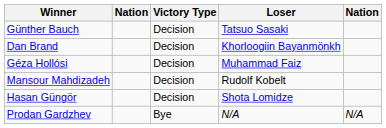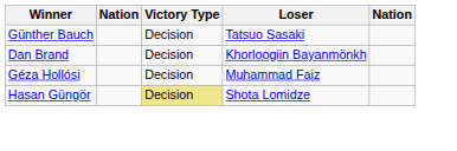- row: Mansour Mahdizadeh | Decision | Rudolf Kobelt
Hasan Güngör | Victory Type: no background -> khaki background
- row: Prodan Gardzhev | Bye | N/A | N/A
